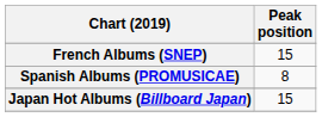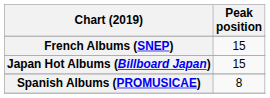rows swapped: Japan Hot Albums (Billboard Japan) <-> Spanish Albums (PROMUSICAE)
